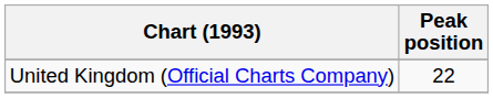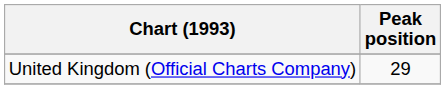United Kingdom (Official Charts Company) | Peak position: 22 -> 29
